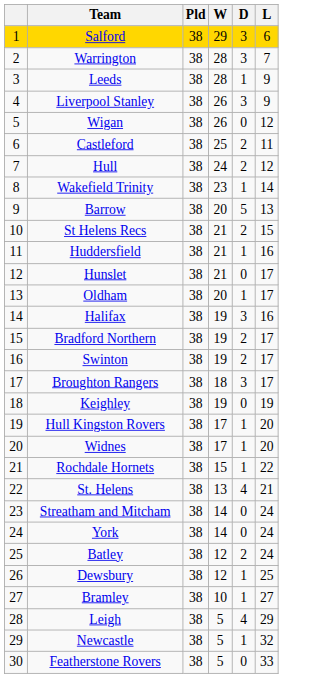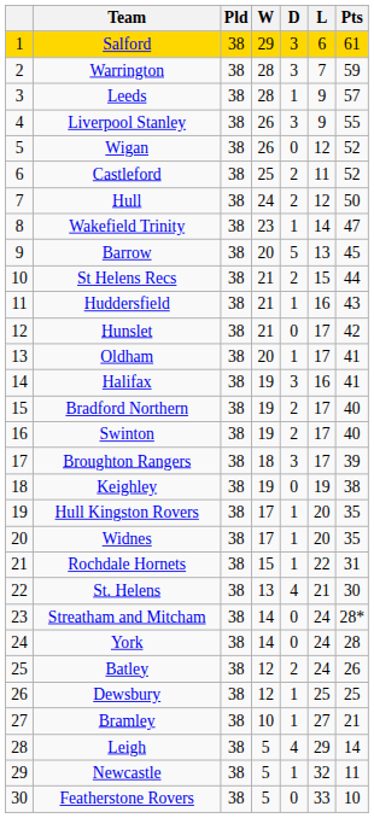+ column: Pts | 61 | 59 | 57 | 55 | 52 | 52 | 50 | 47 | 45 | 44 | 43 | 42 | 41 | 41 | 40 | 40 | 39 | 38 | 35 | 35 | 31 | 30 | 28* | 28 | 26 | 25 | 21 | 14 | 11 | 10
